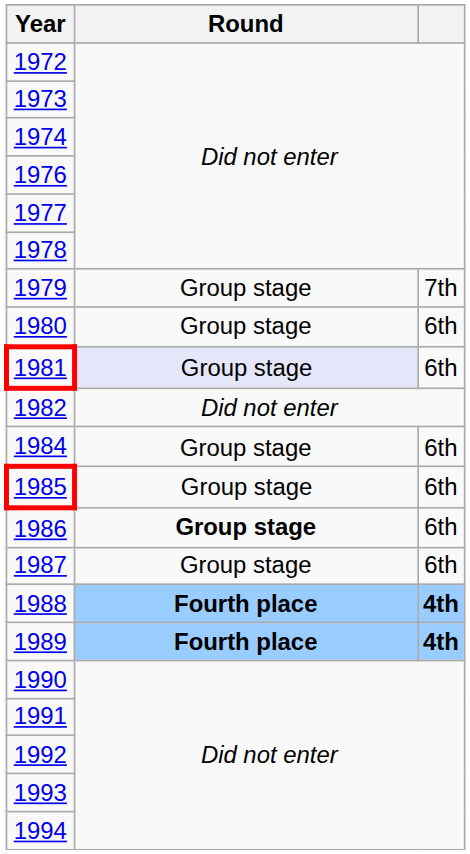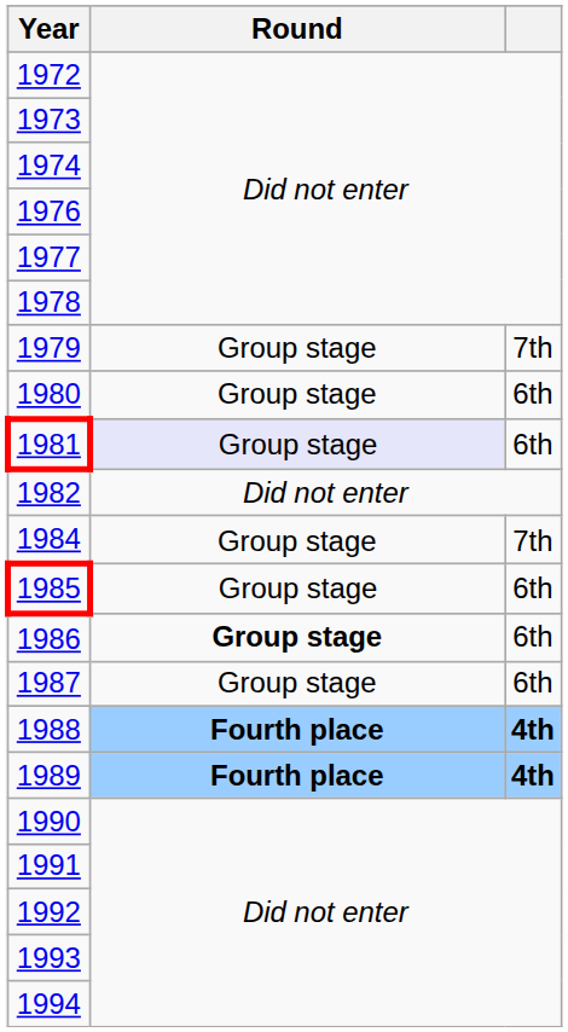1984 | column 3: 6th -> 7th
